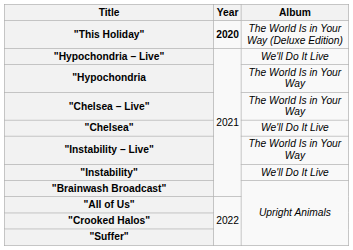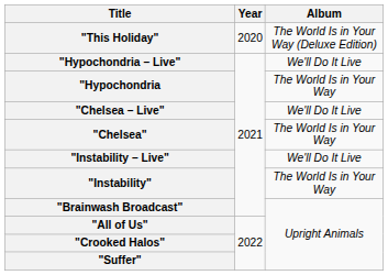"This Holiday" | Year: bold -> normal
"Chelsea – Live" | Album: The World Is in Your Way -> We'll Do It Live
"Chelsea" | Album: We'll Do It Live -> The World Is in Your Way
"Instability – Live" | Album: The World Is in Your Way -> We'll Do It Live
"Instability" | Album: We'll Do It Live -> The World Is in Your Way
